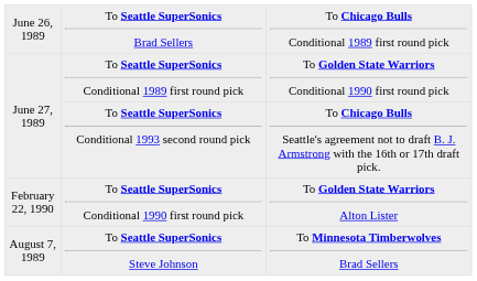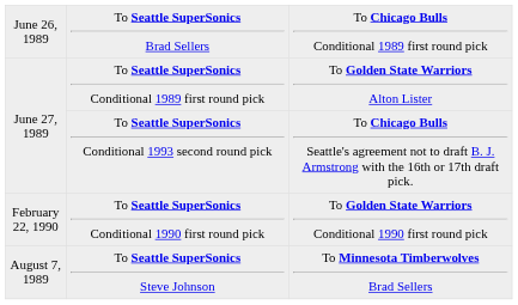To Seattle SuperSonics Conditional 1989 first round pick | column 3: To Golden State Warriors Conditional 1990 first round pick -> To Golden State Warriors Alton Lister
To Seattle SuperSonics Conditional 1990 first round pick | column 3: To Golden State Warriors Alton Lister -> To Golden State Warriors Conditional 1990 first round pick
